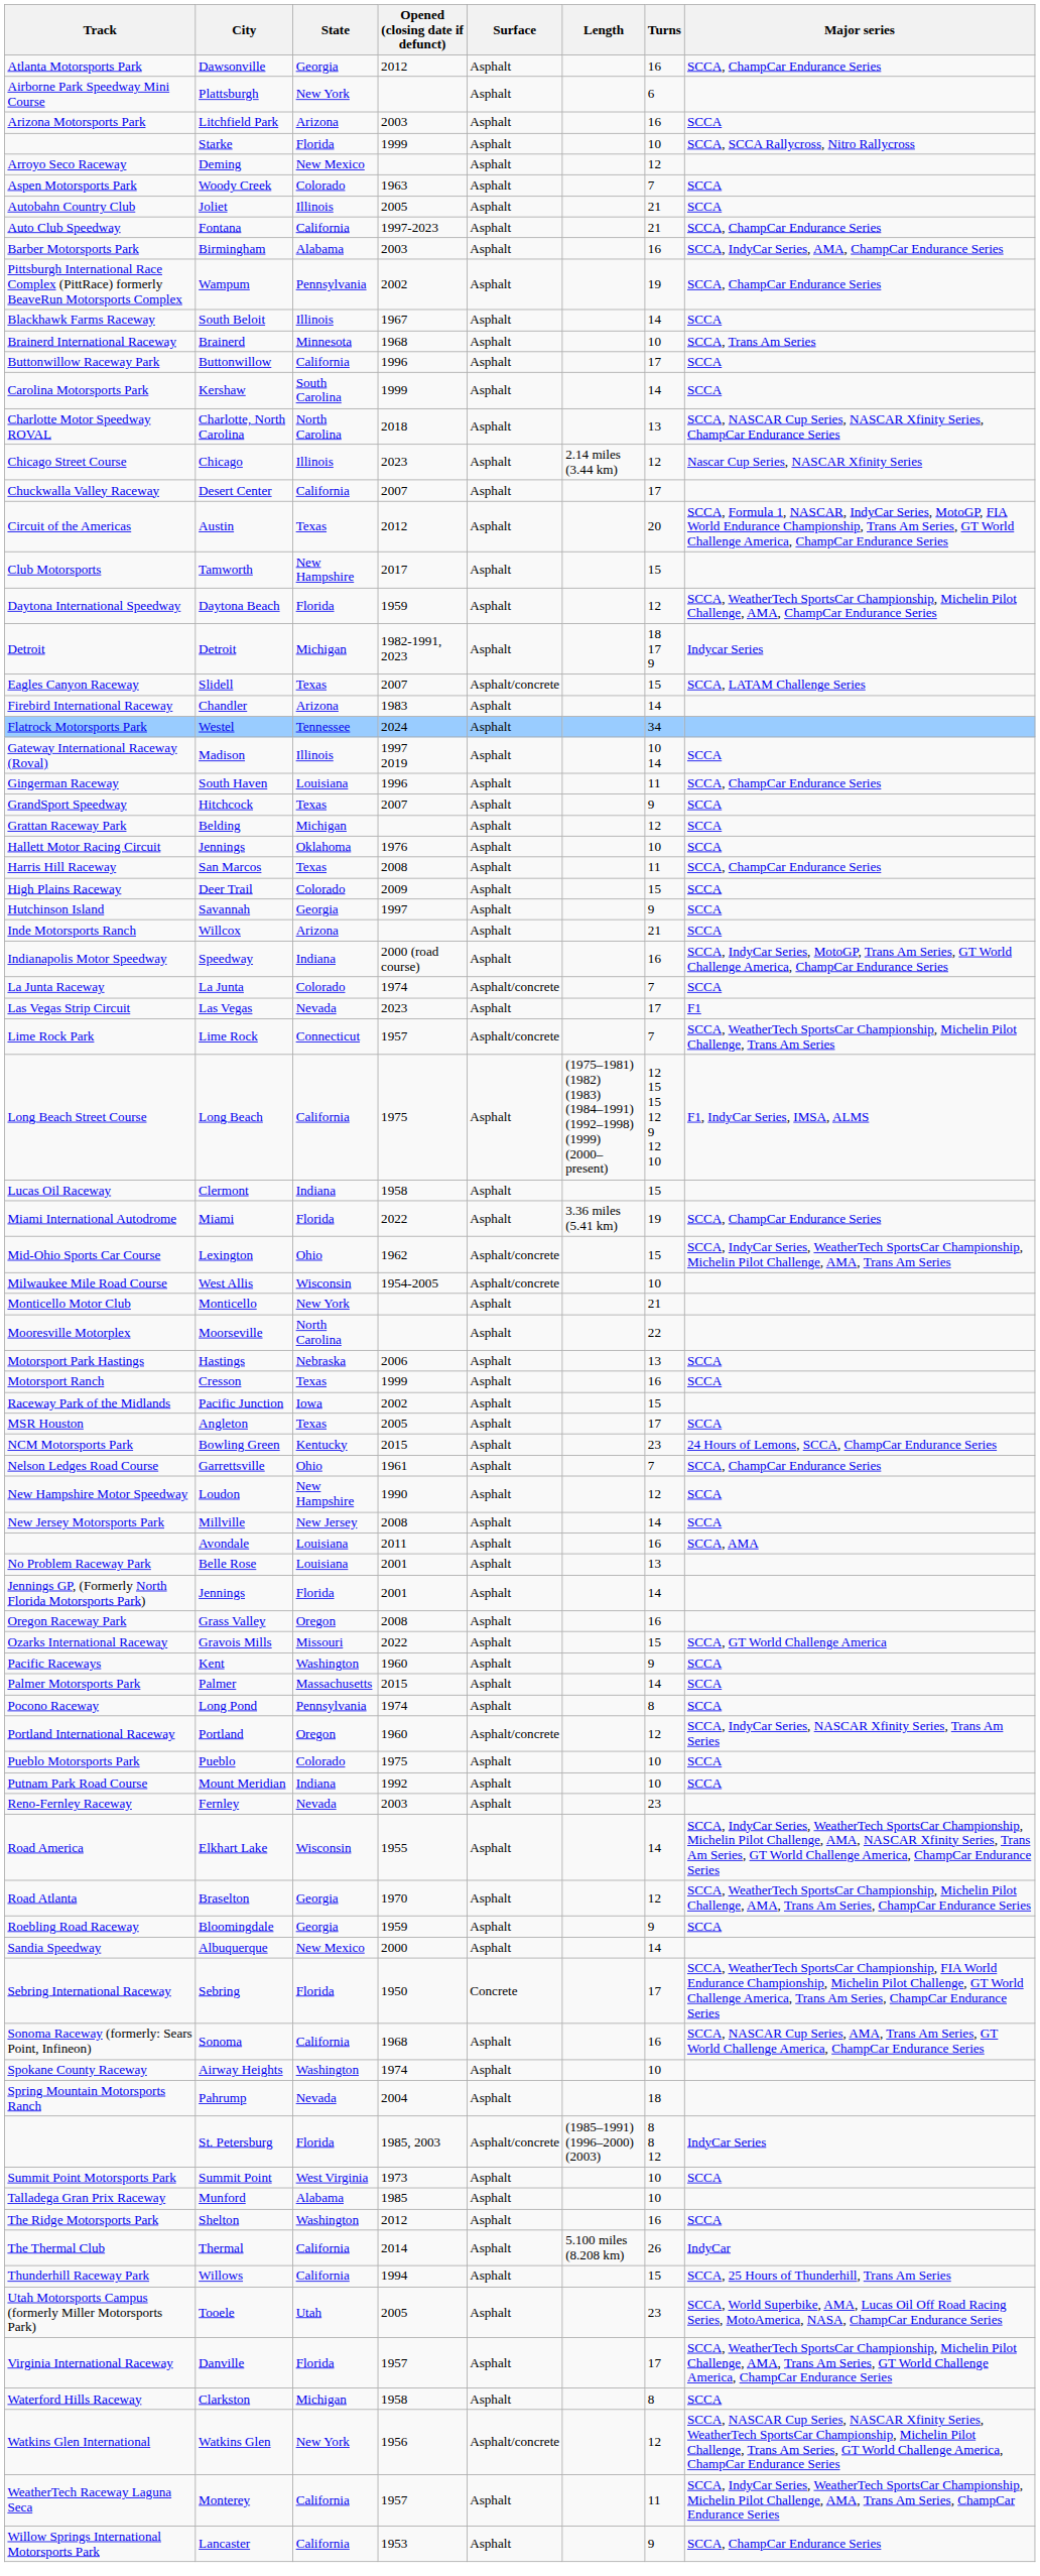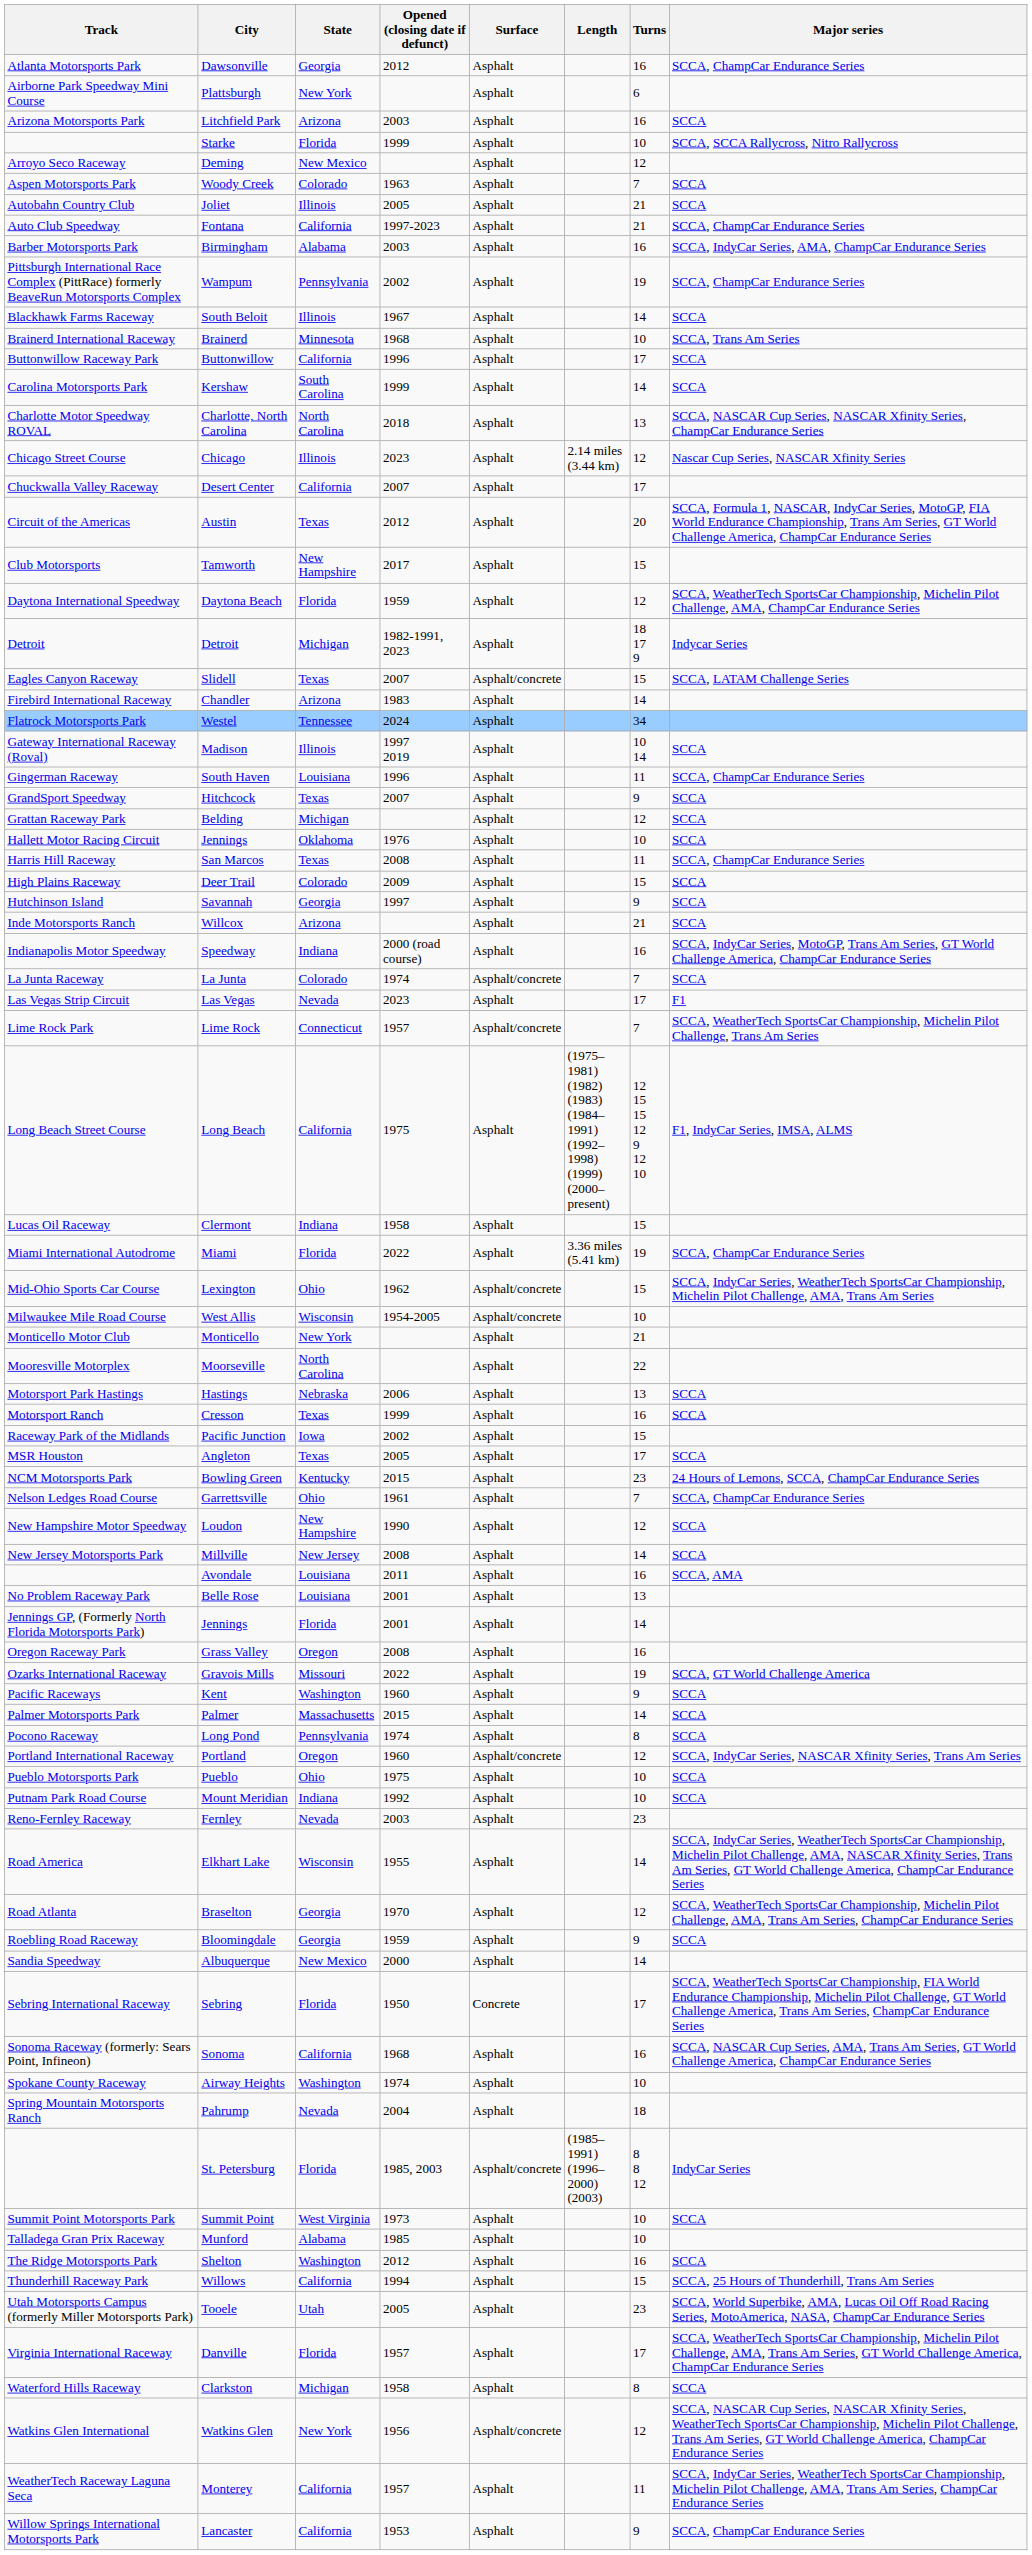Gravois Mills | Turns: 15 -> 19
Pueblo | State: Colorado -> Ohio
- row: The Thermal Club | Thermal | California | 2014 | Asphalt | 5.100 miles (8.208 km) | 26 | IndyCar
